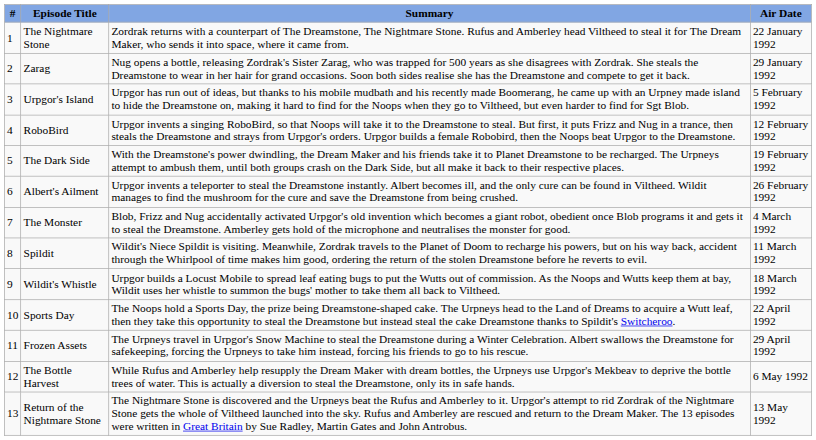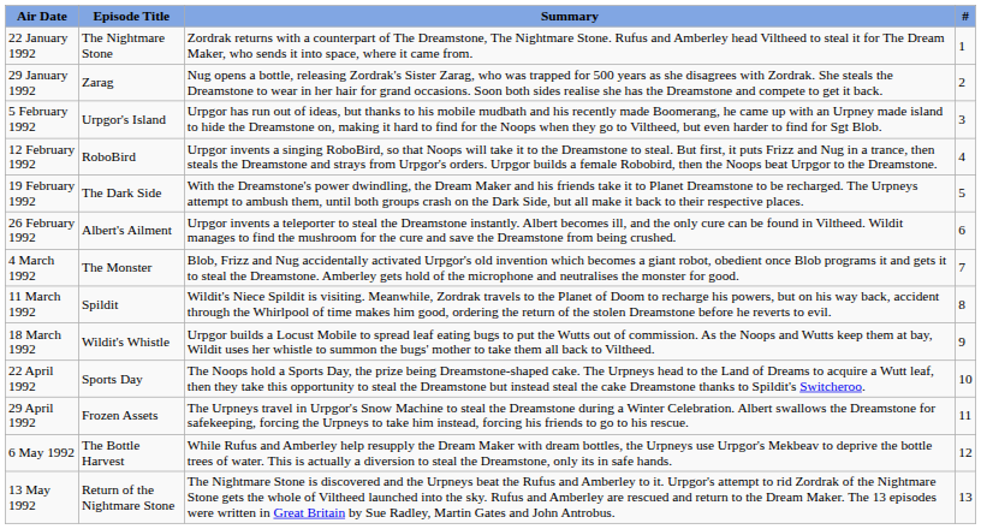columns swapped: # <-> Air Date
